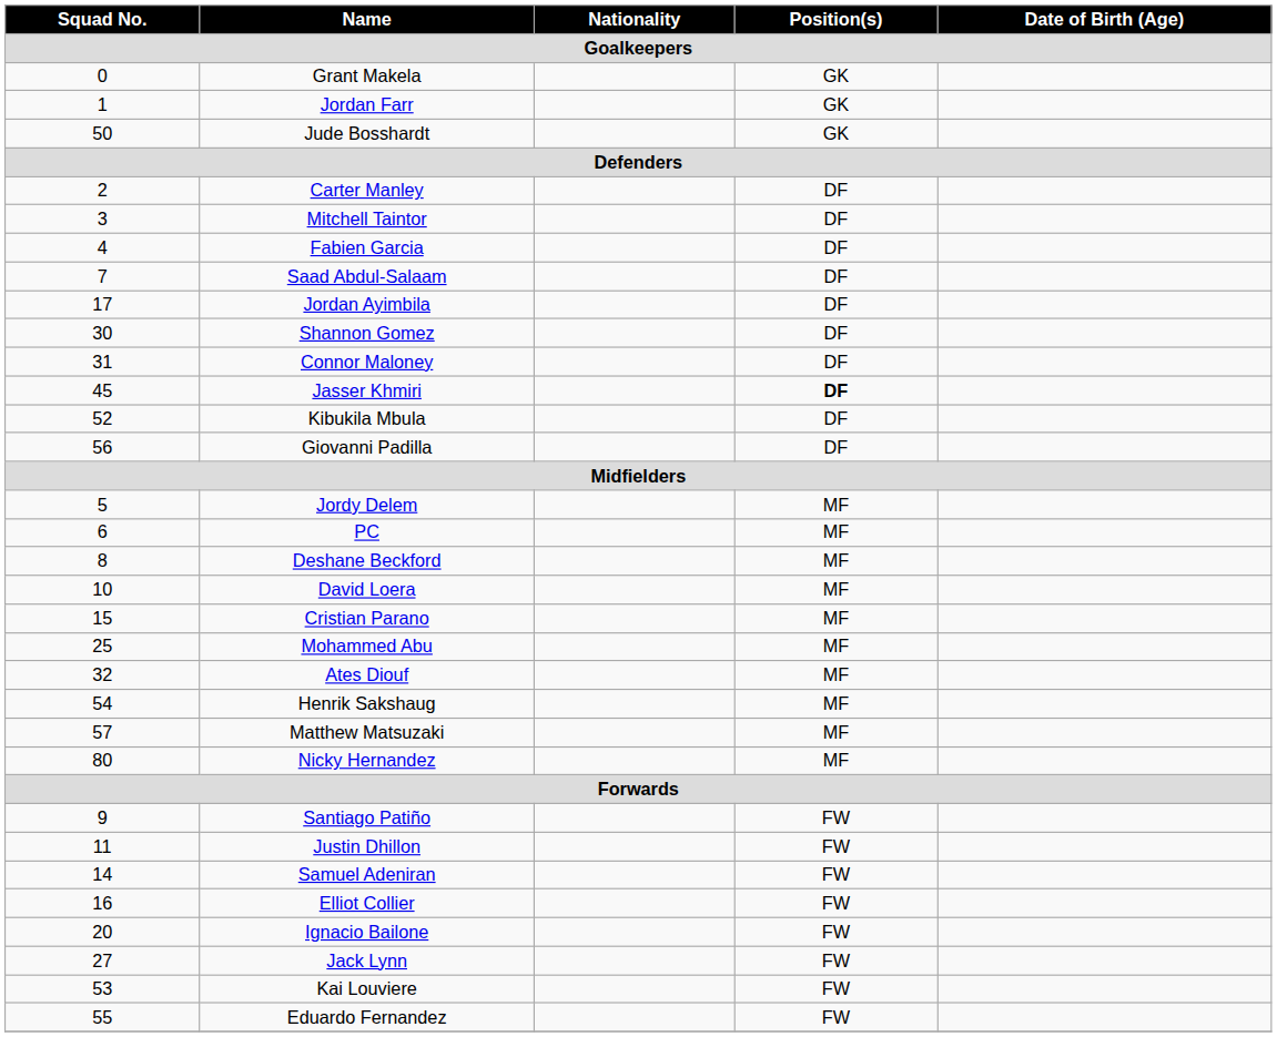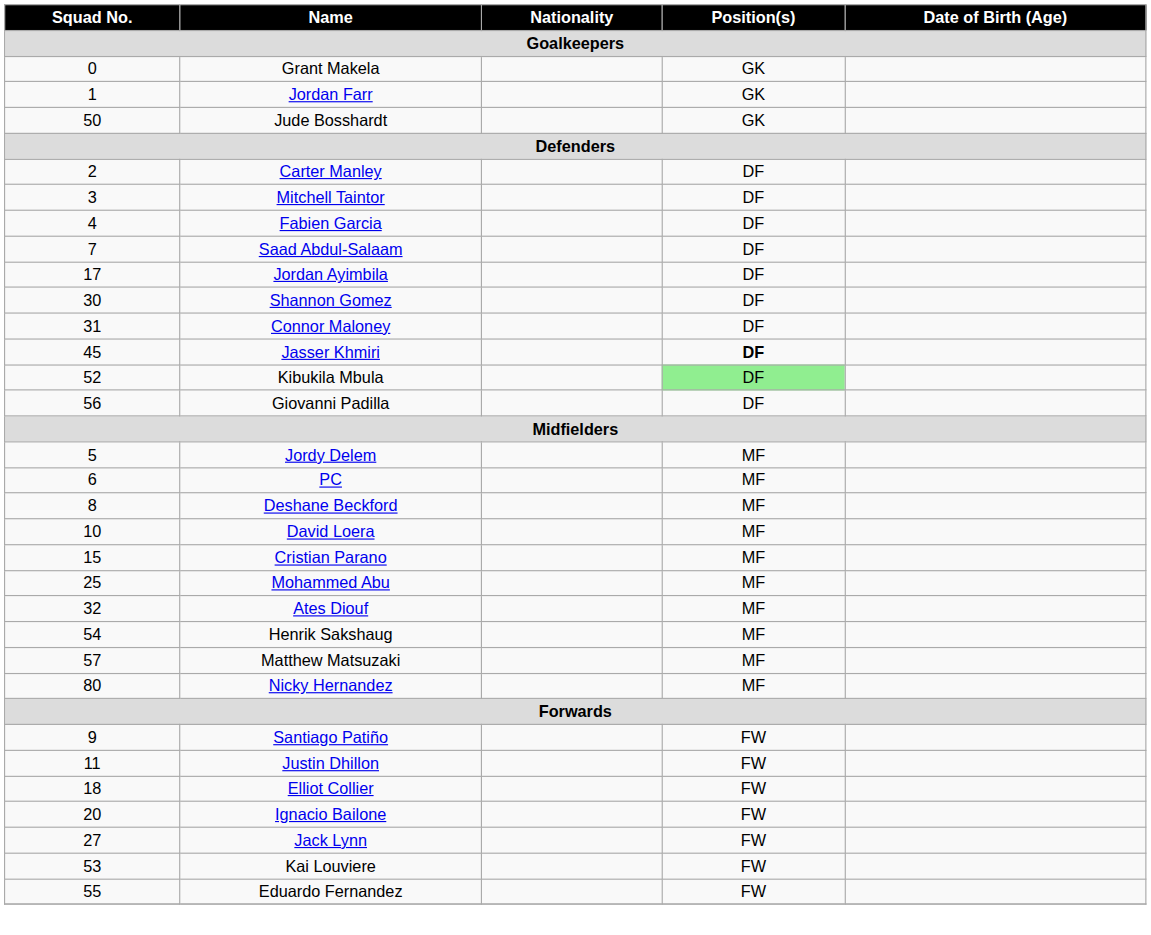Kibukila Mbula | Position(s): no background -> lightgreen background
- row: 14 | Samuel Adeniran | FW
Elliot Collier | Squad No.: 16 -> 18
